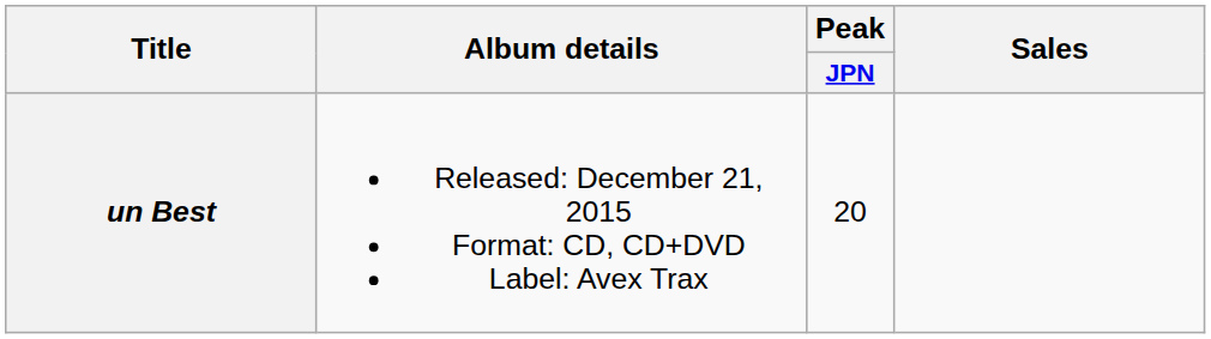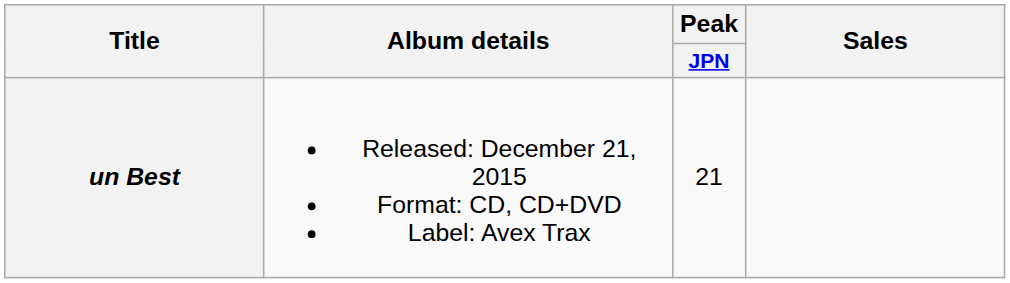un Best | Peak / JPN: 20 -> 21
